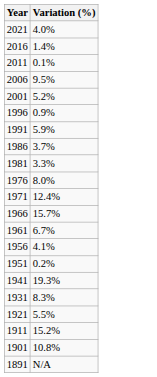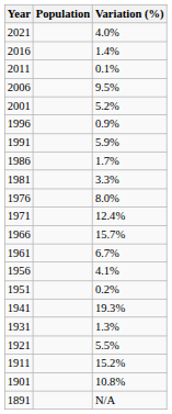+ column: Population
1986 | Variation (%): 3.7% -> 1.7%
1931 | Variation (%): 8.3% -> 1.3%
